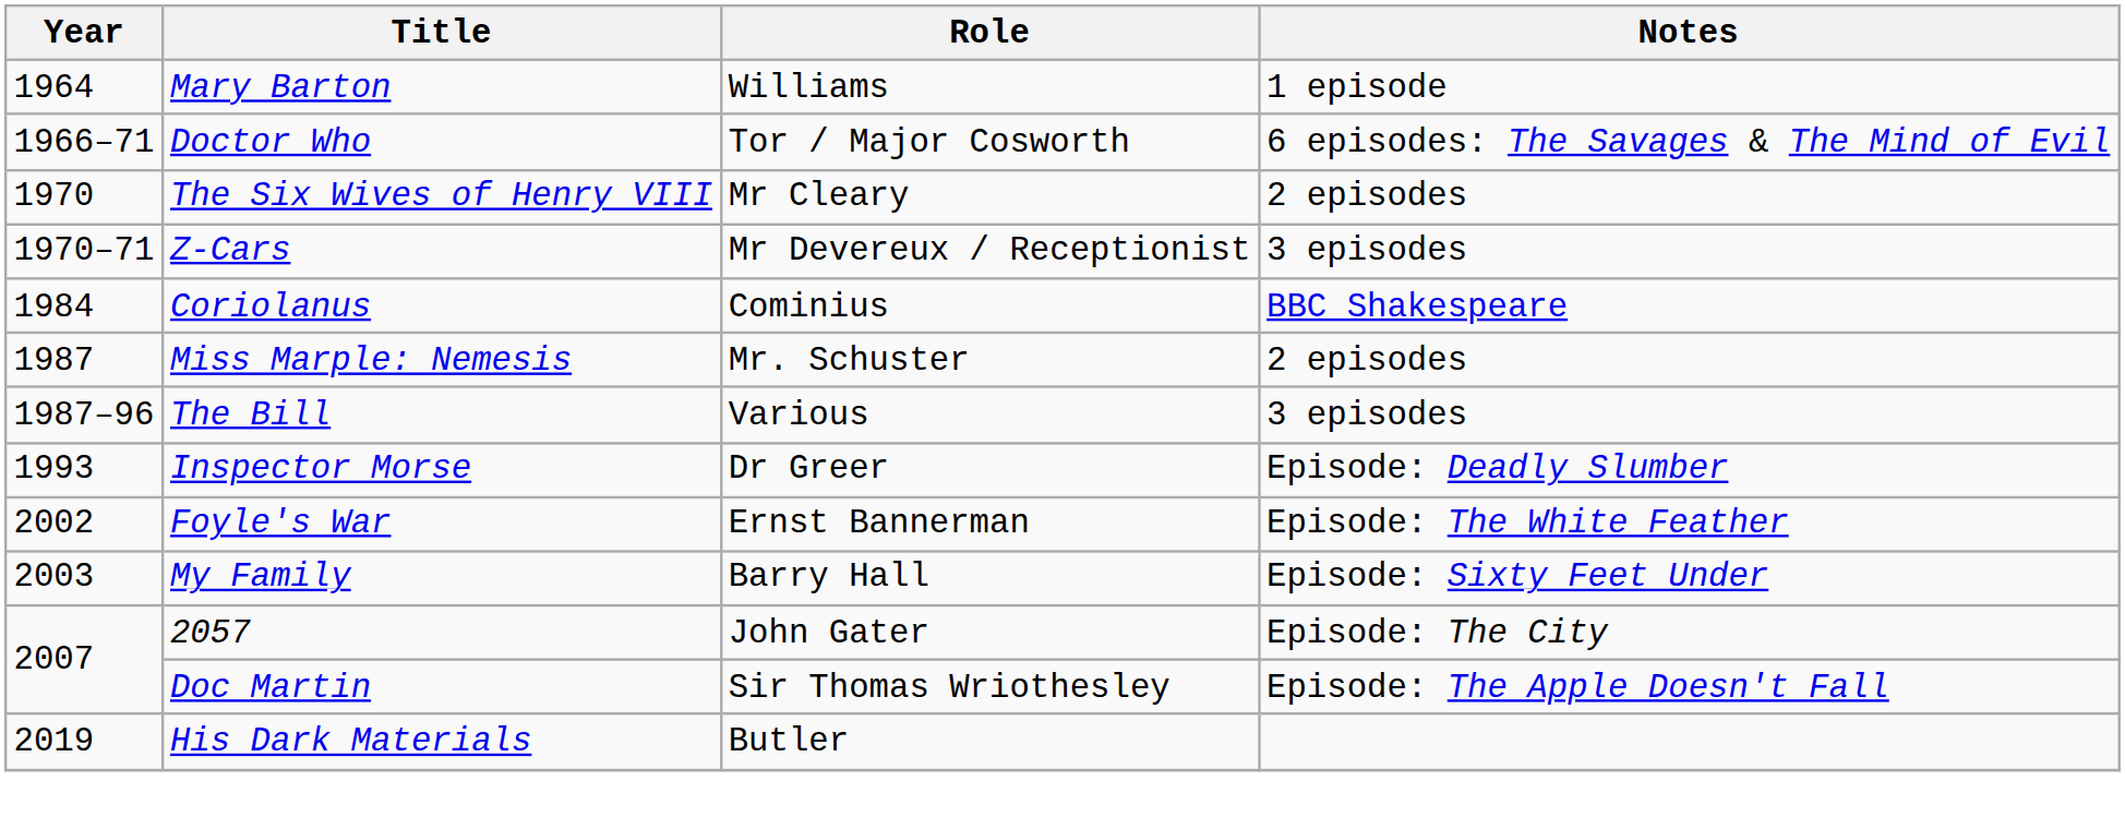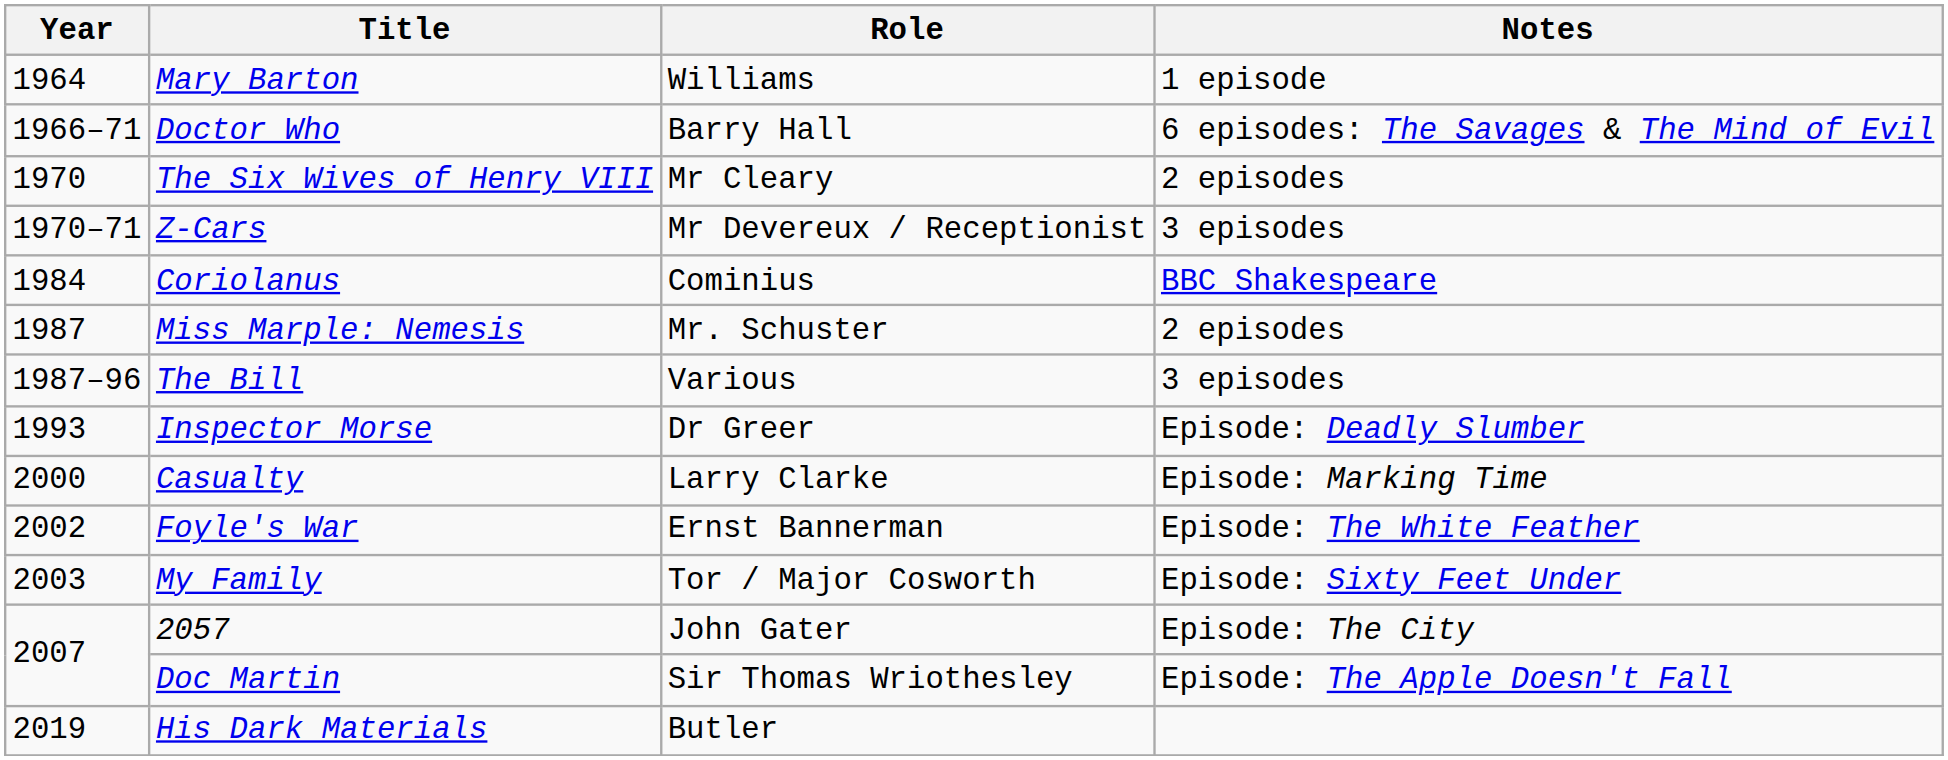Doctor Who | Role: Tor / Major Cosworth -> Barry Hall
+ row: 2000 | Casualty | Larry Clarke | Episode: Marking Time
My Family | Role: Barry Hall -> Tor / Major Cosworth
